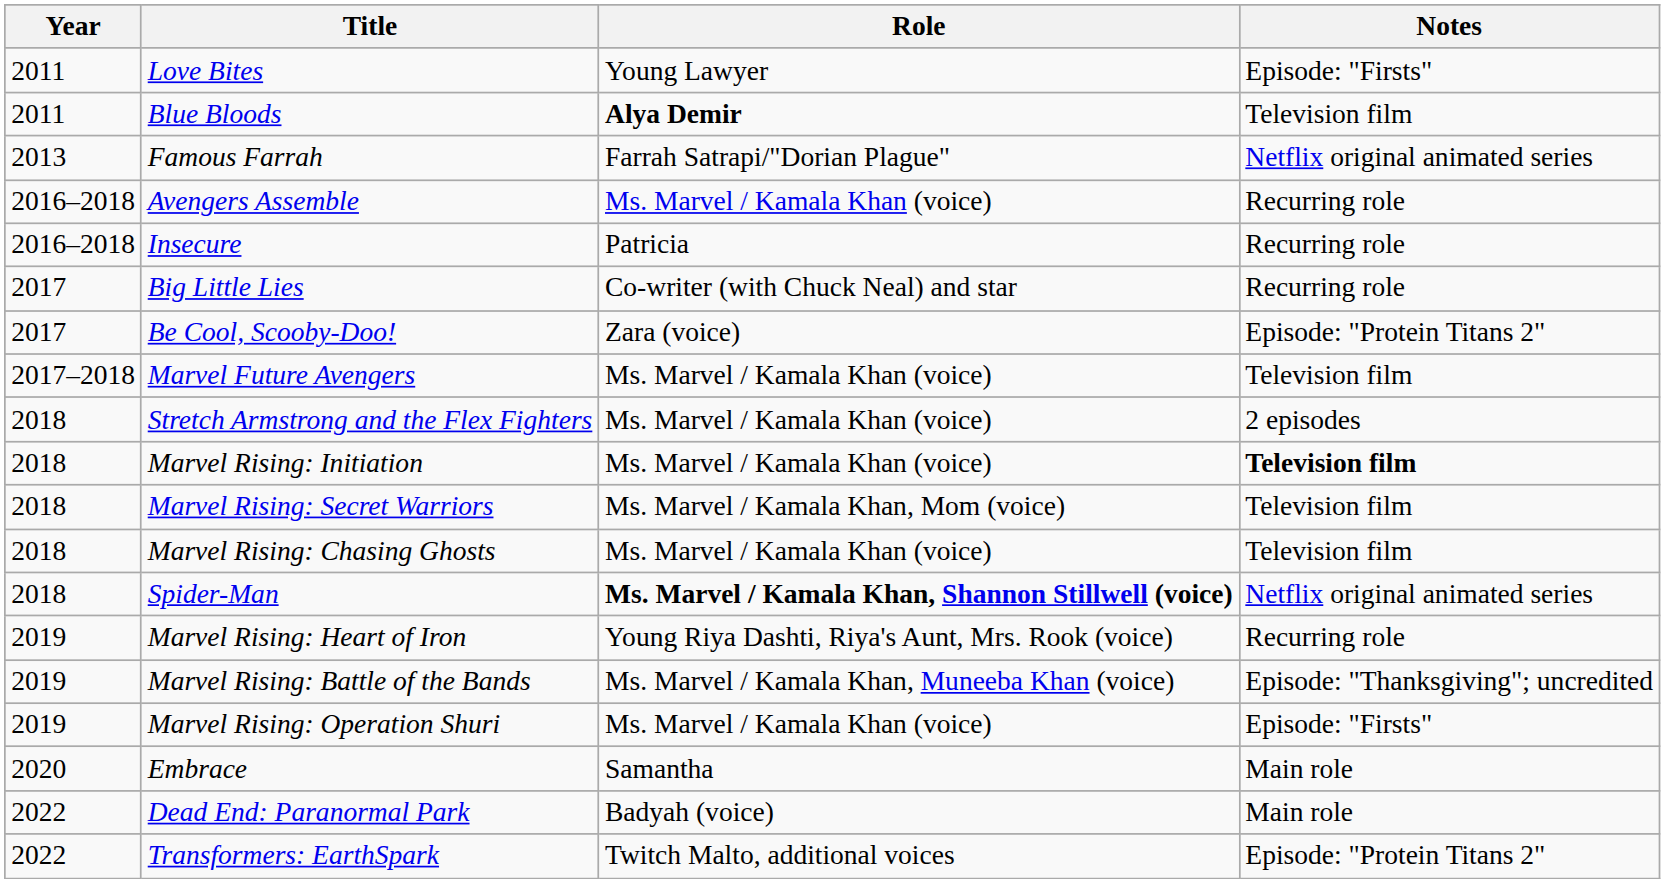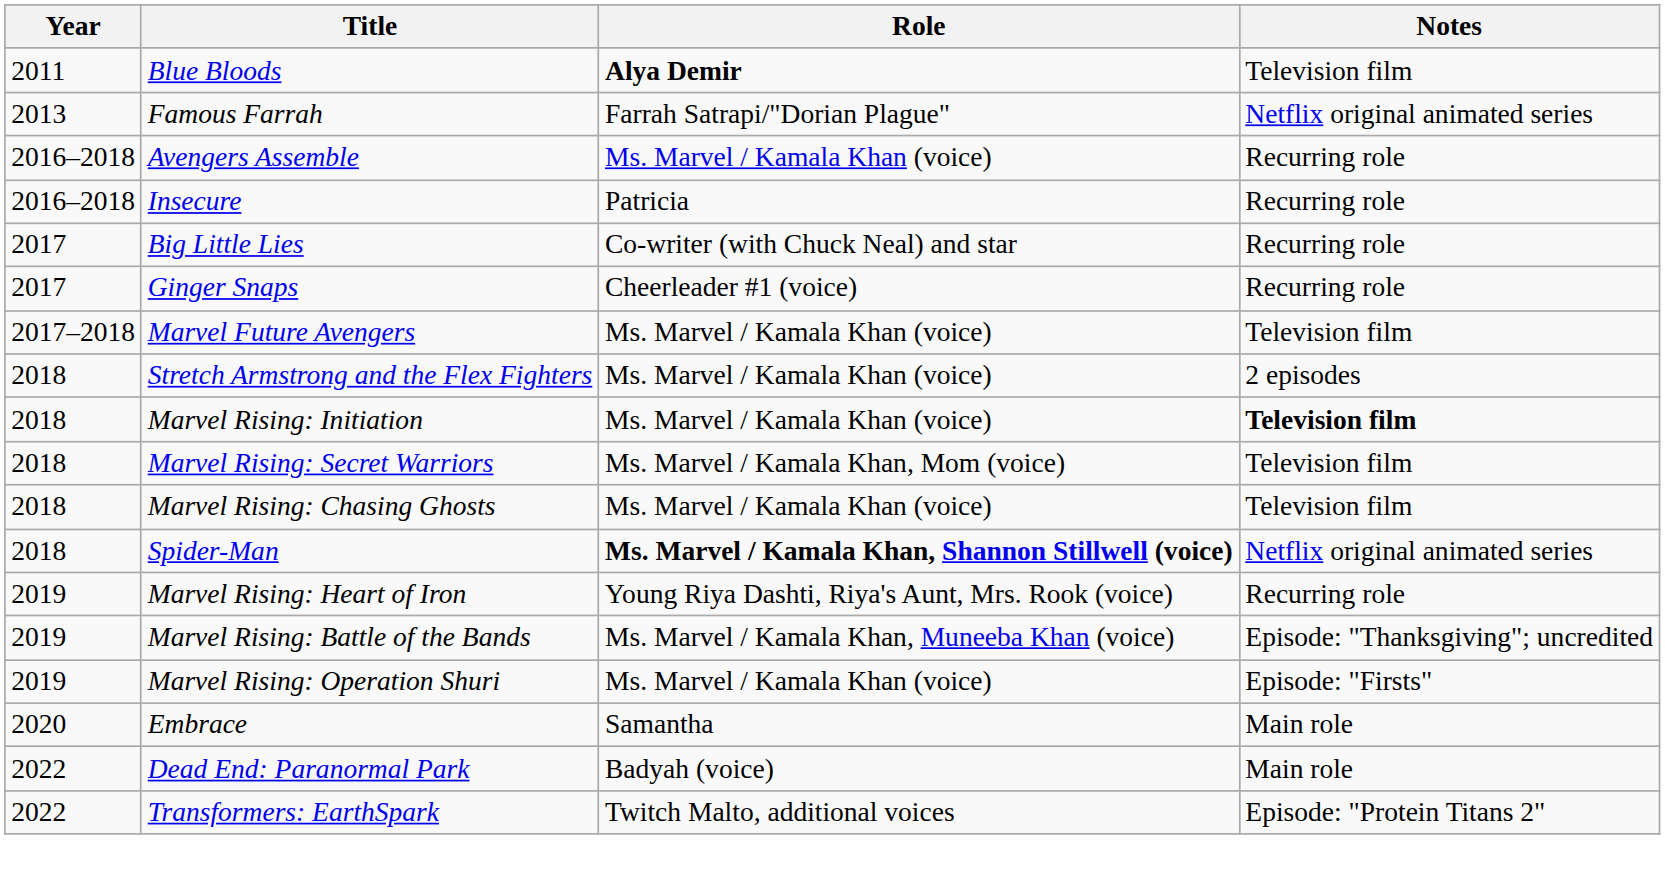- row: 2011 | Love Bites | Young Lawyer | Episode: "Firsts"
+ row: 2017 | Ginger Snaps | Cheerleader #1 (voice) | Recurring role
- row: 2017 | Be Cool, Scooby-Doo! | Zara (voice) | Episode: "Protein Titans 2"
